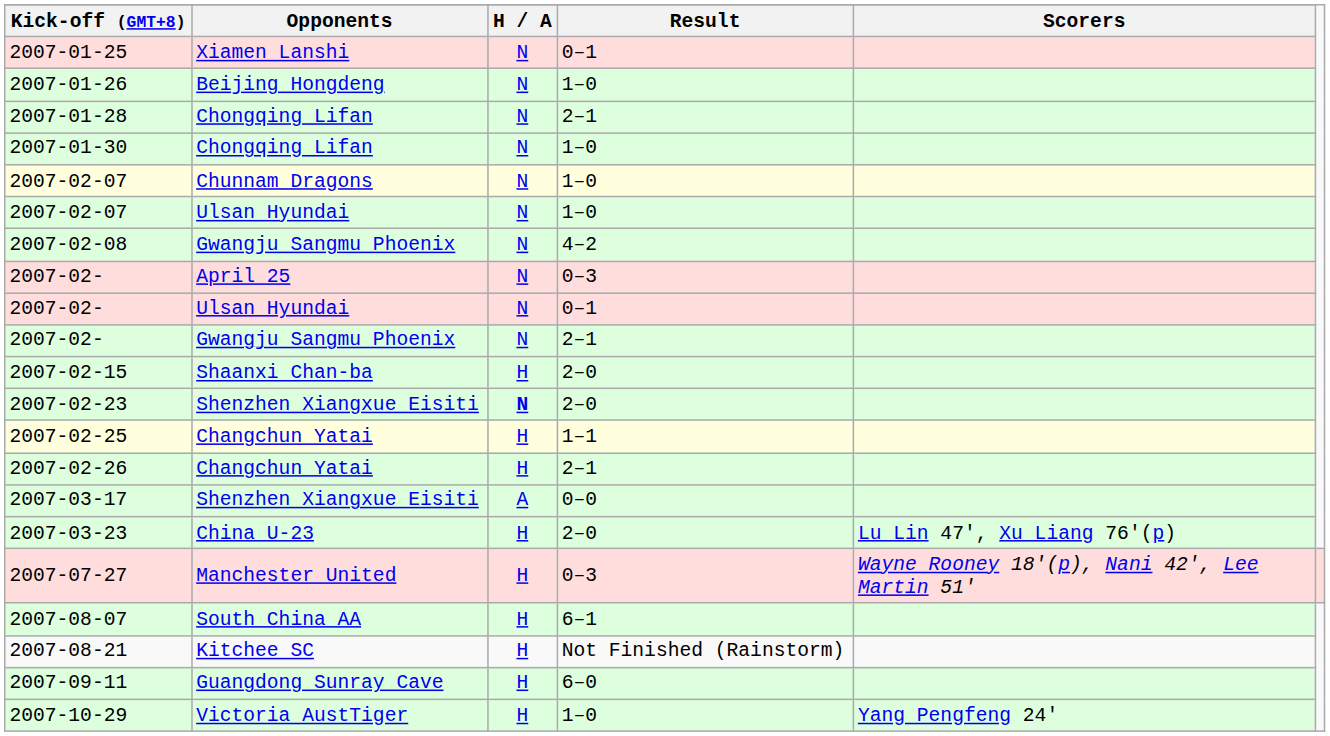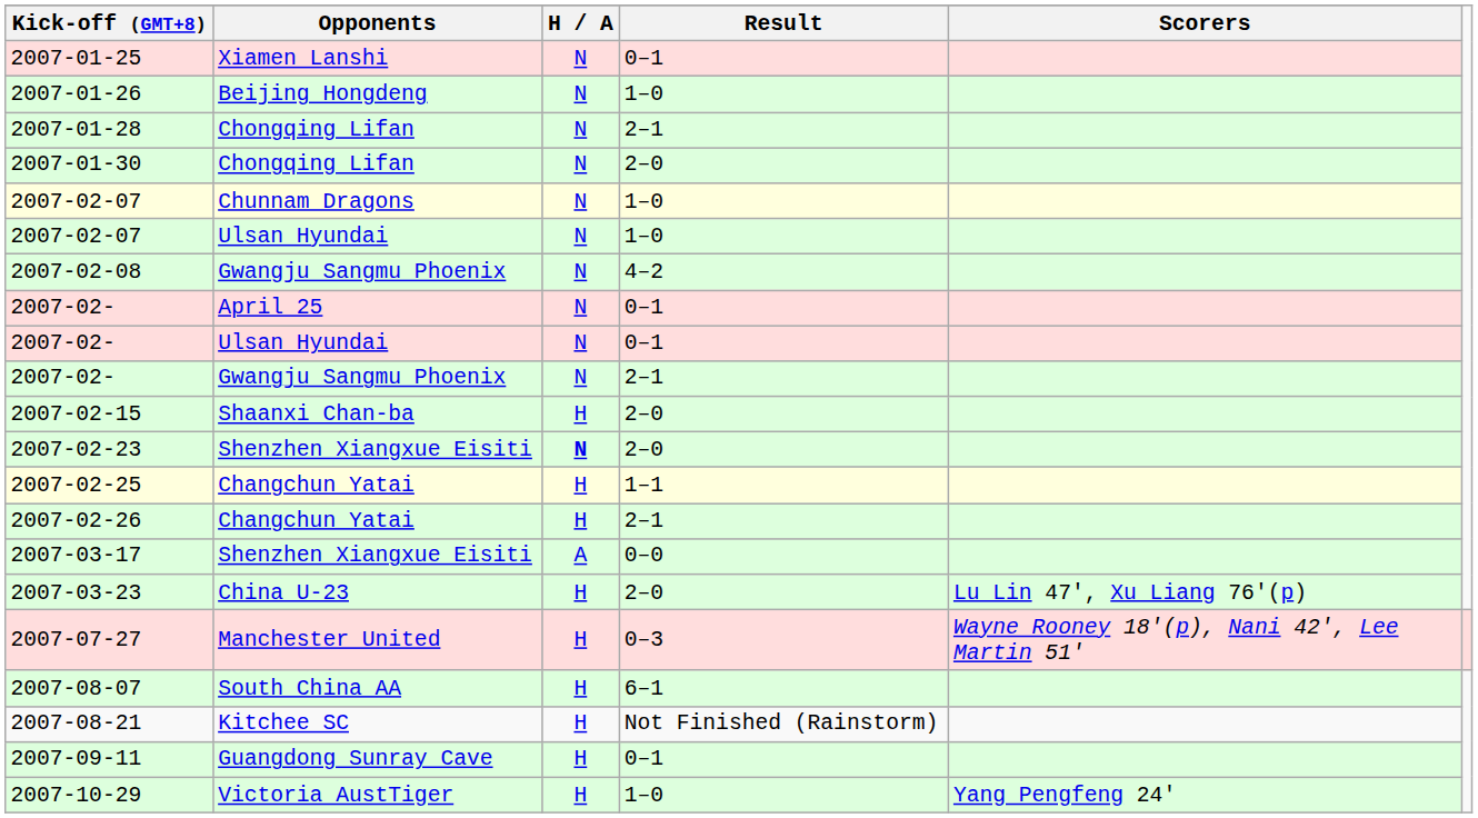2007-01-30 | Result: 1–0 -> 2–0
2007-02- / April 25 | Result: 0–3 -> 0–1
2007-09-11 | Result: 6–0 -> 0–1
